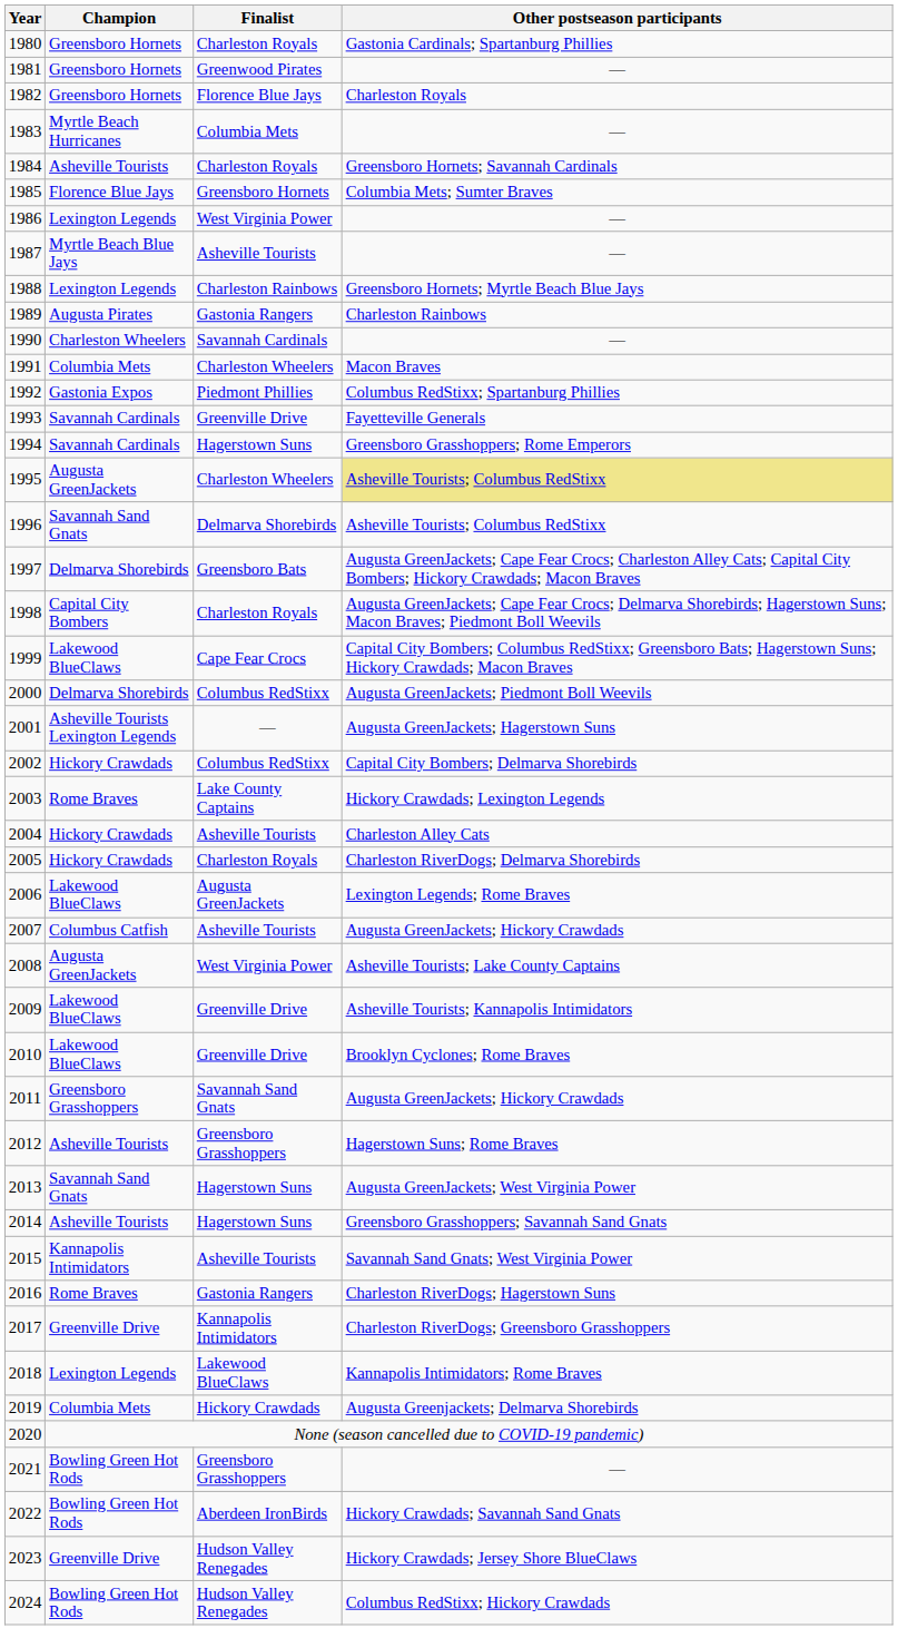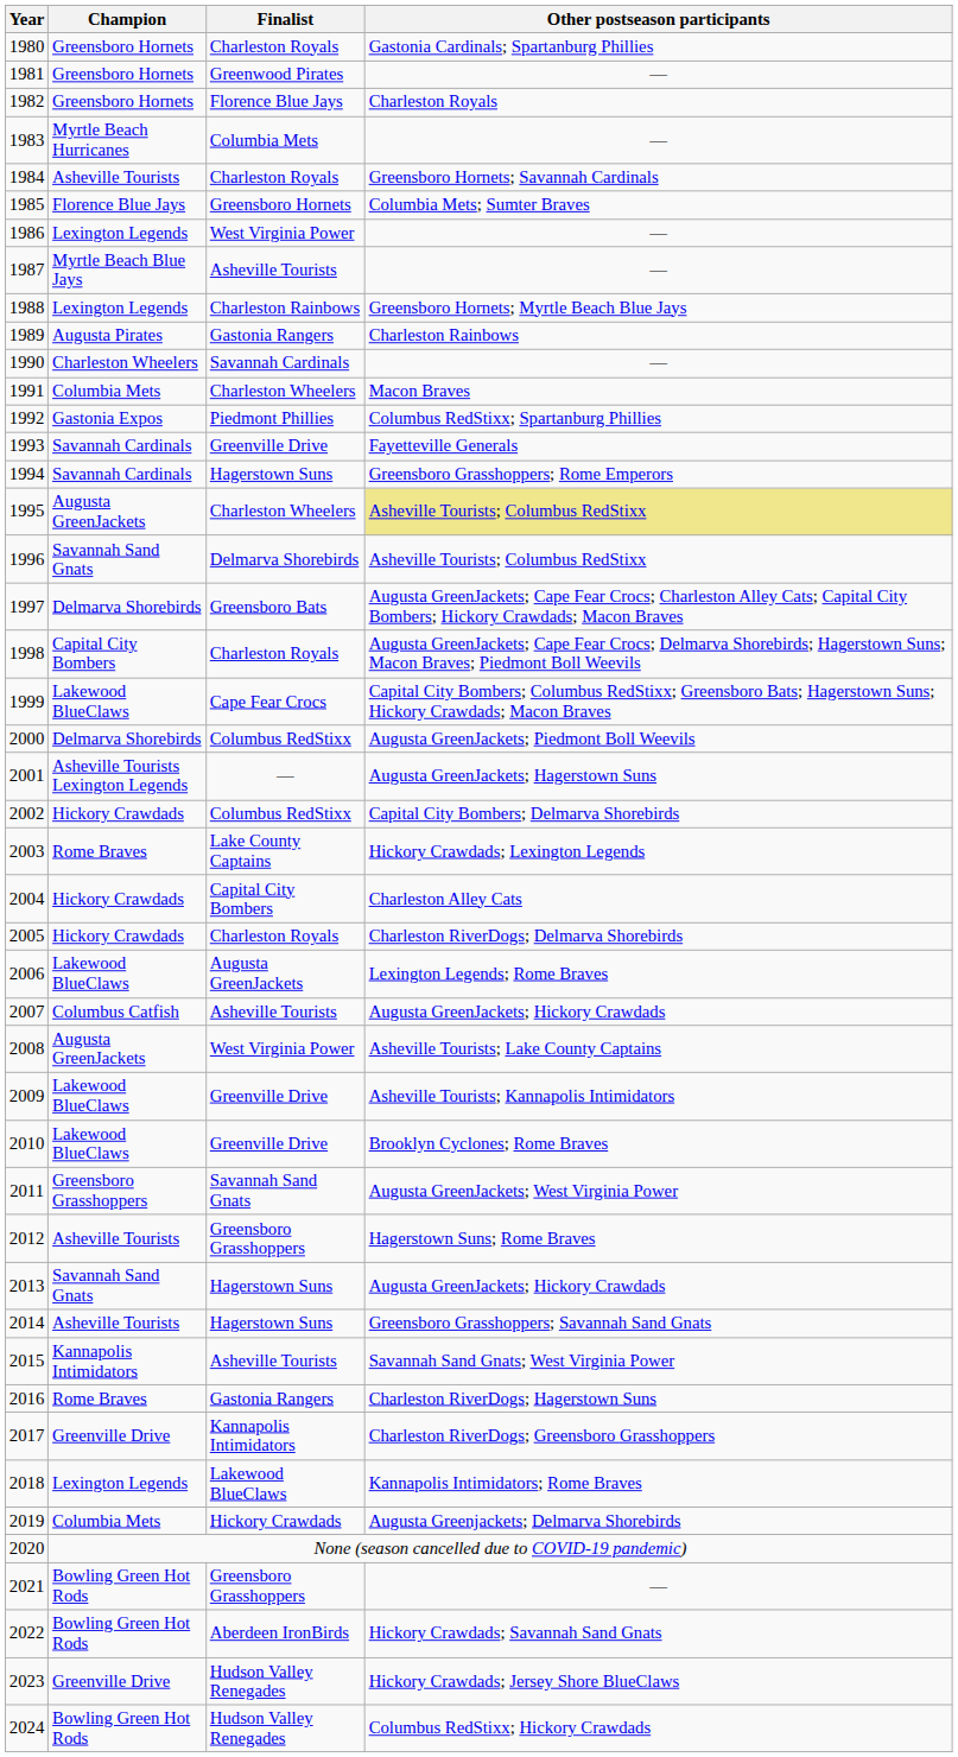2004 | Finalist: Asheville Tourists -> Capital City Bombers
2011 | Other postseason participants: Augusta GreenJackets; Hickory Crawdads -> Augusta GreenJackets; West Virginia Power
2013 | Other postseason participants: Augusta GreenJackets; West Virginia Power -> Augusta GreenJackets; Hickory Crawdads
